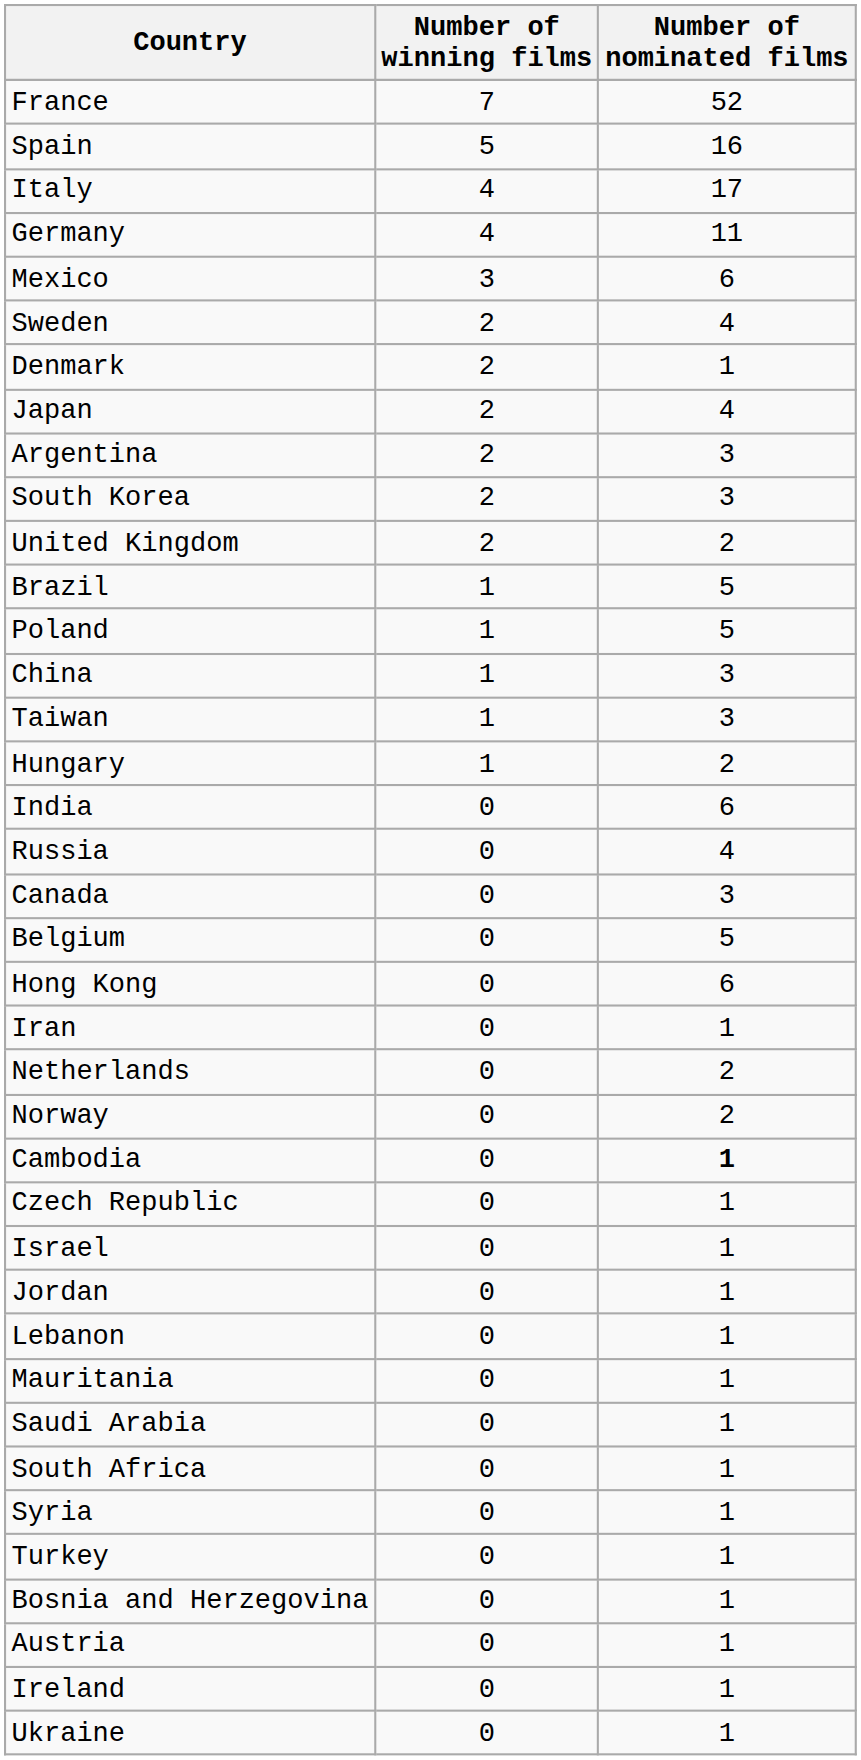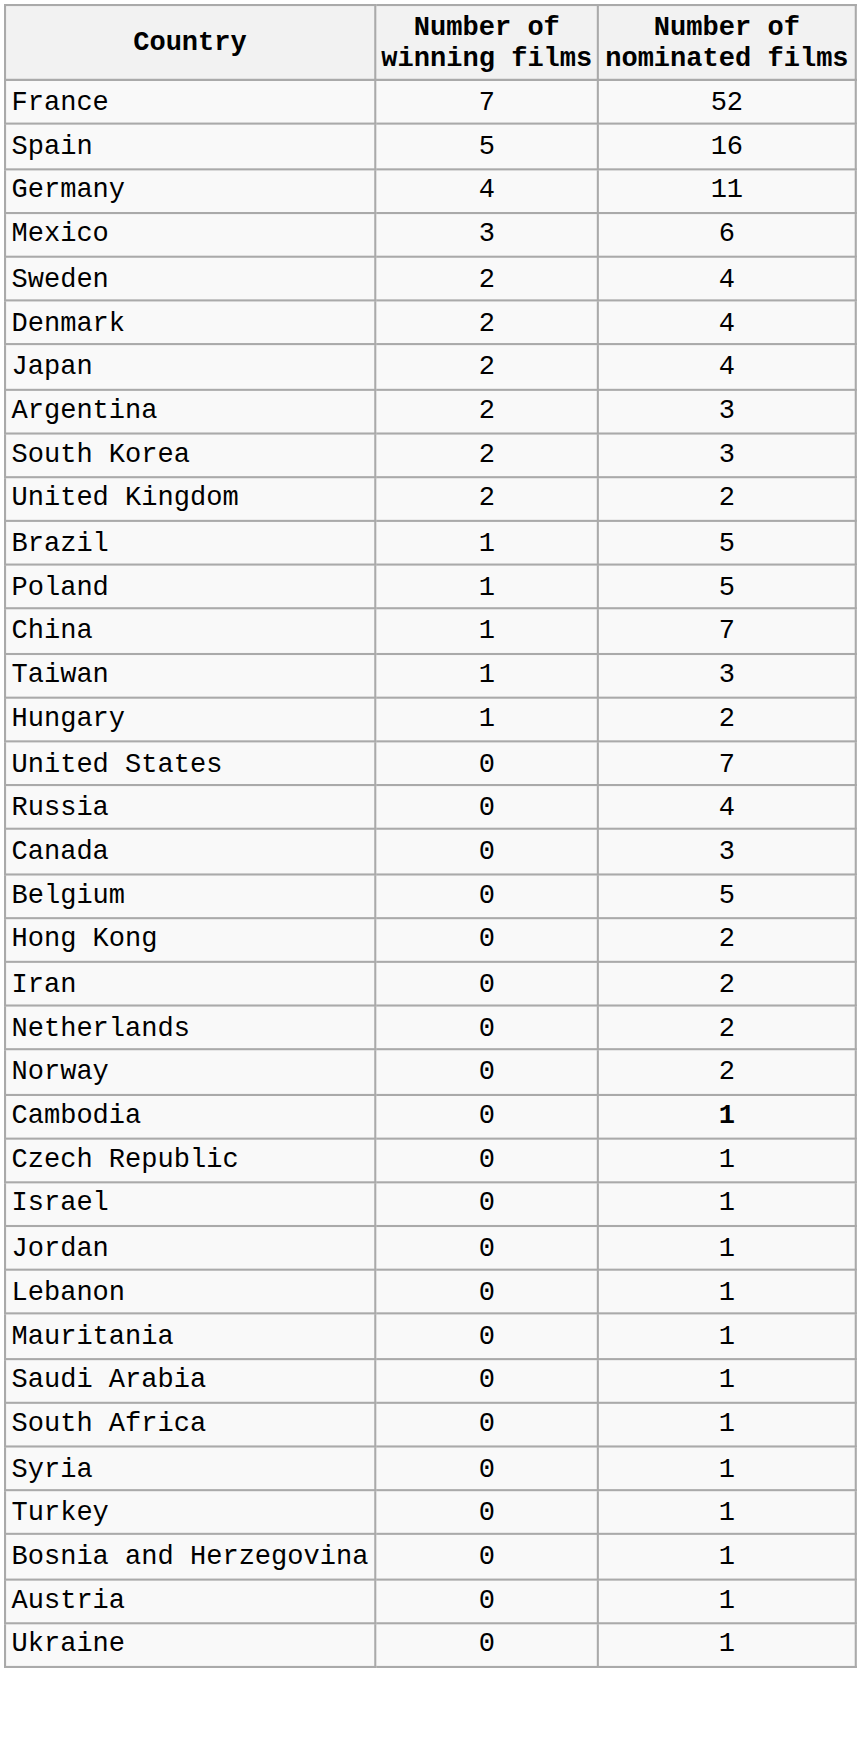- row: Italy | 4 | 17
Denmark | Number of nominated films: 1 -> 4
China | Number of nominated films: 3 -> 7
- row: India | 0 | 6
+ row: United States | 0 | 7
Hong Kong | Number of nominated films: 6 -> 2
Iran | Number of nominated films: 1 -> 2
- row: Ireland | 0 | 1
